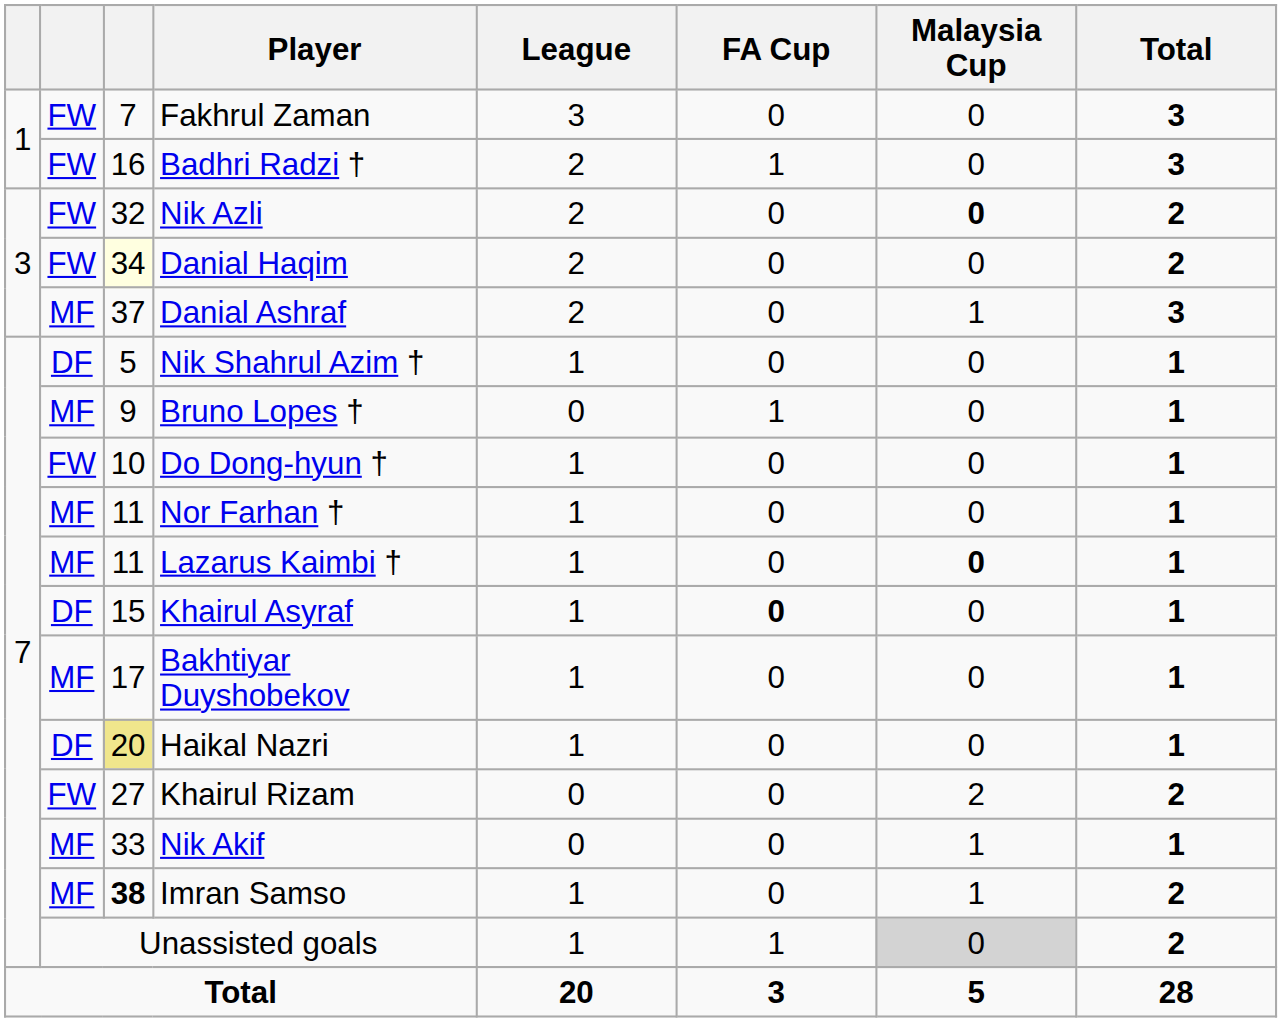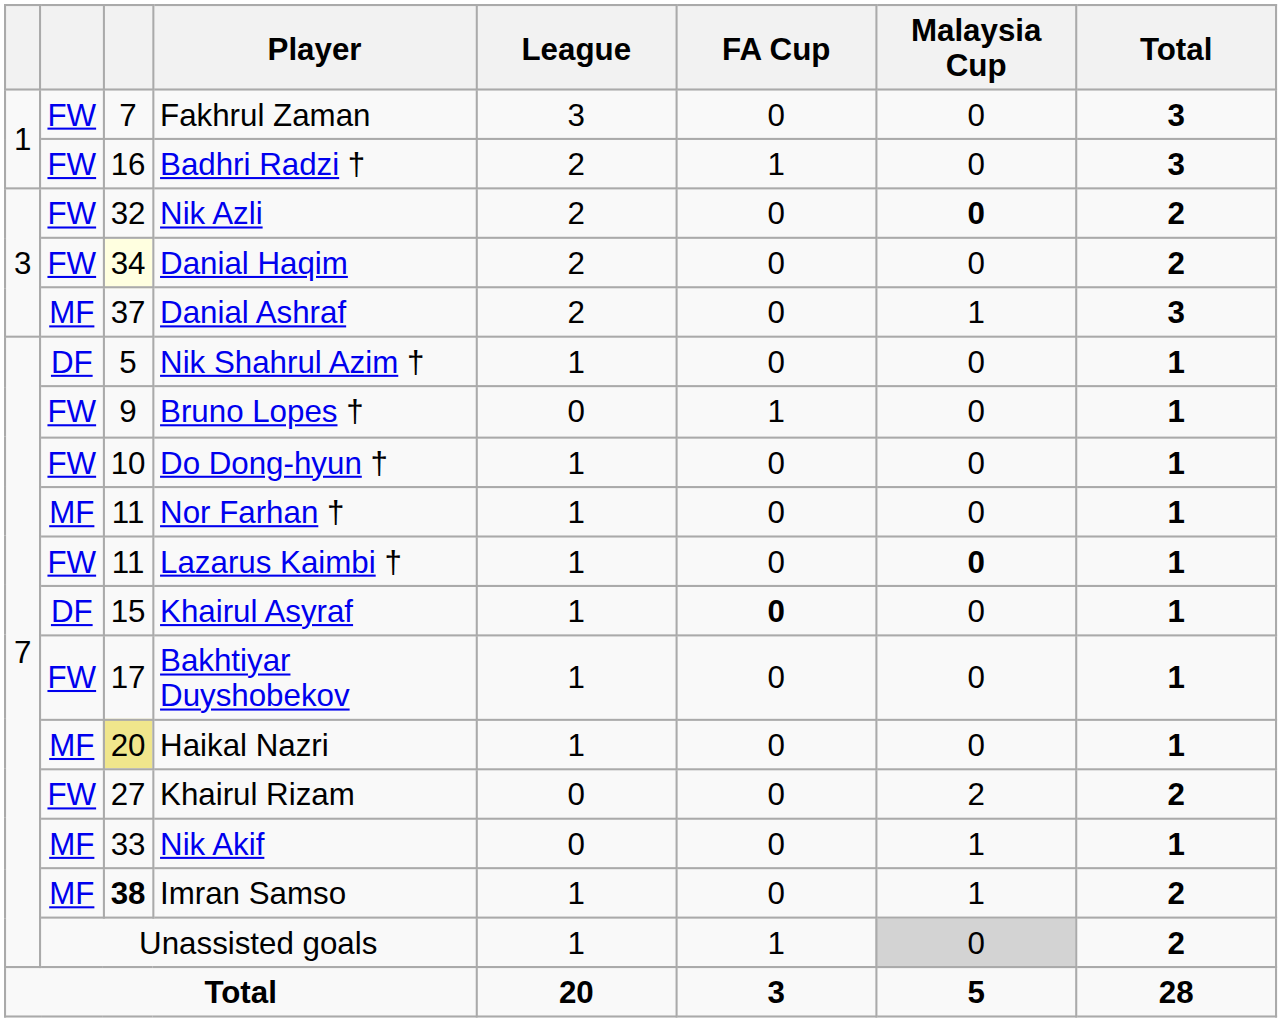Bruno Lopes † | column 2: MF -> FW
Lazarus Kaimbi † | column 2: MF -> FW
Bakhtiyar Duyshobekov | column 2: MF -> FW
Haikal Nazri | column 2: DF -> MF
